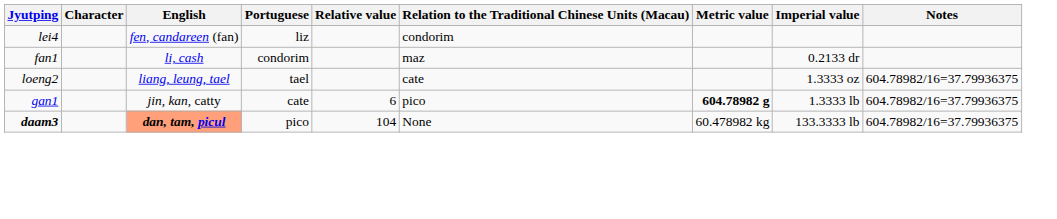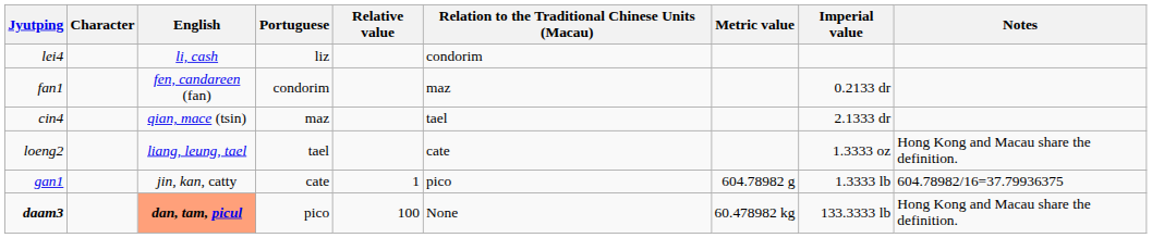lei4 | English: fen, candareen (fan) -> li, cash
fan1 | English: li, cash -> fen, candareen (fan)
+ row: cin4 | qian, mace (tsin) | maz | tael | 2.1333 dr
loeng2 | Notes: 604.78982/16=37.79936375 -> Hong Kong and Macau share the definition.
gan1 | Relative value: 6 -> 1
gan1 | Metric value: bold -> normal
daam3 | Relative value: 104 -> 100
daam3 | Notes: 604.78982/16=37.79936375 -> Hong Kong and Macau share the definition.
